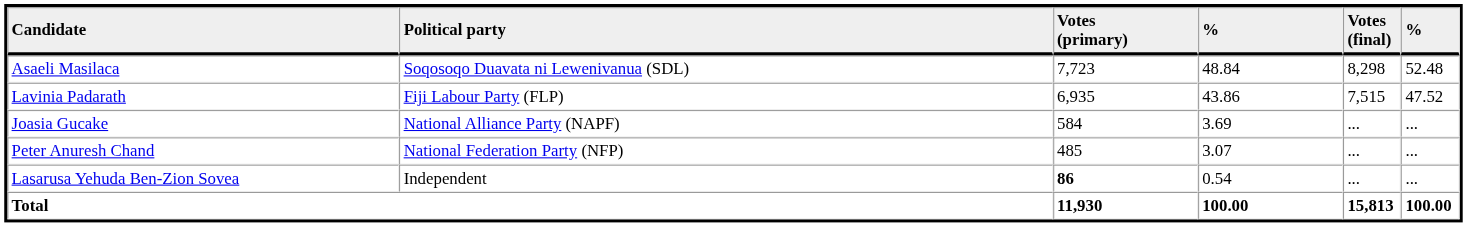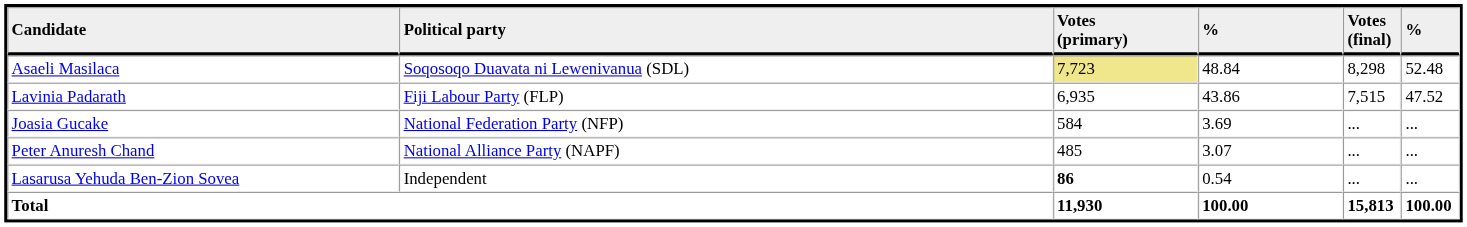Asaeli Masilaca | Votes (primary): no background -> khaki background
Joasia Gucake | Political party: National Alliance Party (NAPF) -> National Federation Party (NFP)
Peter Anuresh Chand | Political party: National Federation Party (NFP) -> National Alliance Party (NAPF)
